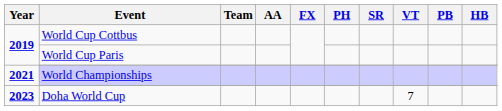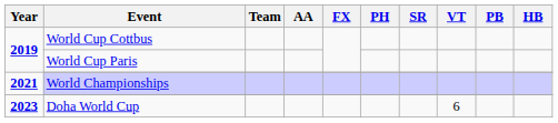Doha World Cup | VT: 7 -> 6
